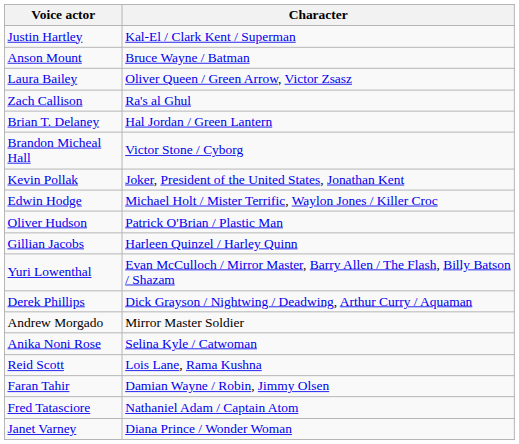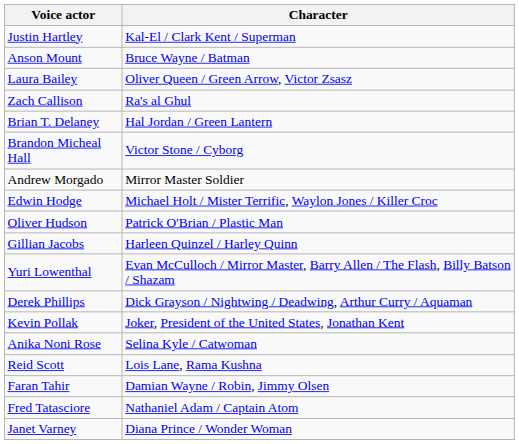rows swapped: Andrew Morgado <-> Kevin Pollak
